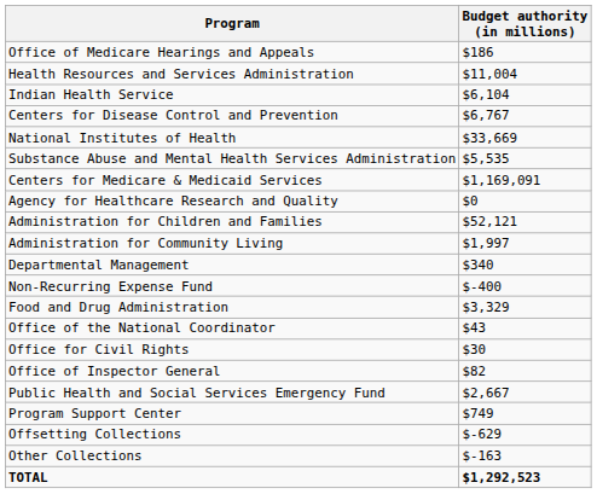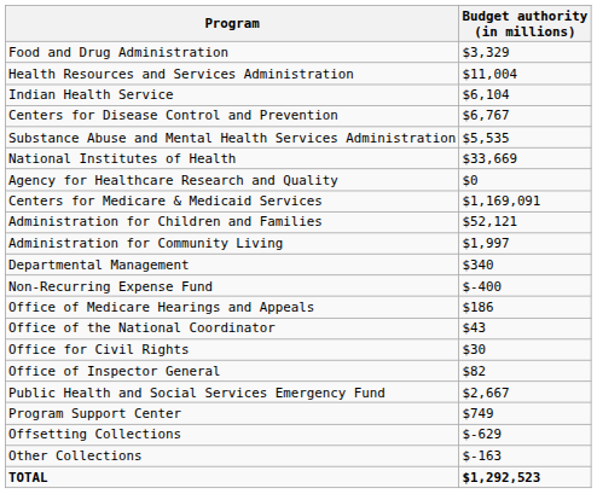rows swapped: Food and Drug Administration <-> Office of Medicare Hearings and Appeals
rows swapped: National Institutes of Health <-> Substance Abuse and Mental Health Services Administration
rows swapped: Agency for Healthcare Research and Quality <-> Centers for Medicare & Medicaid Services
